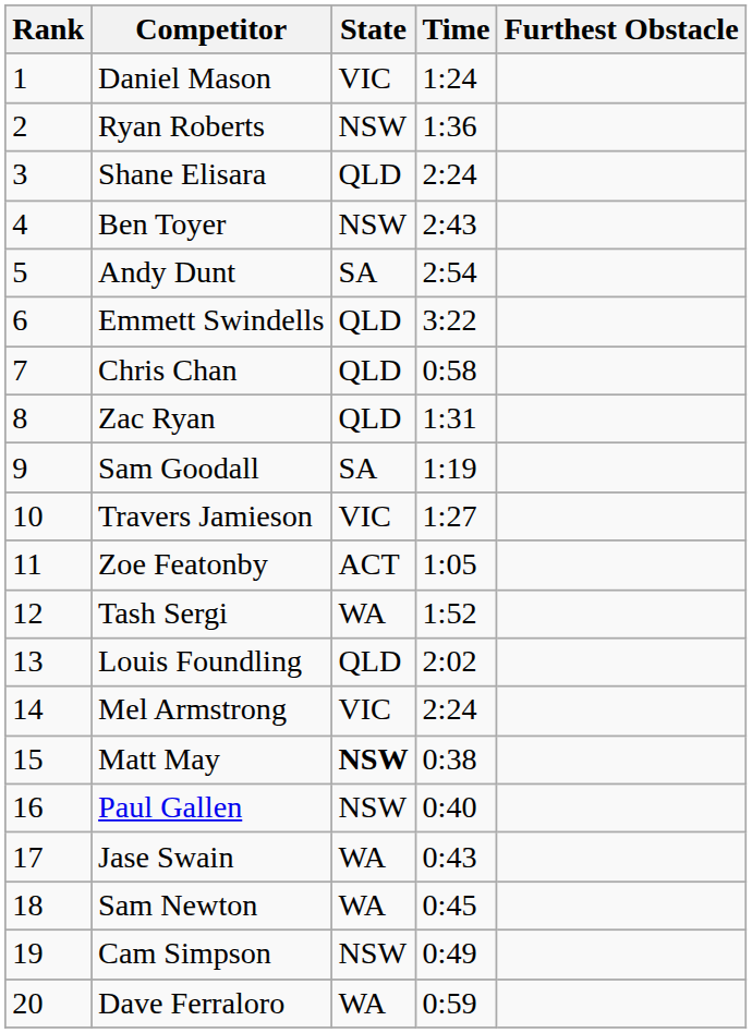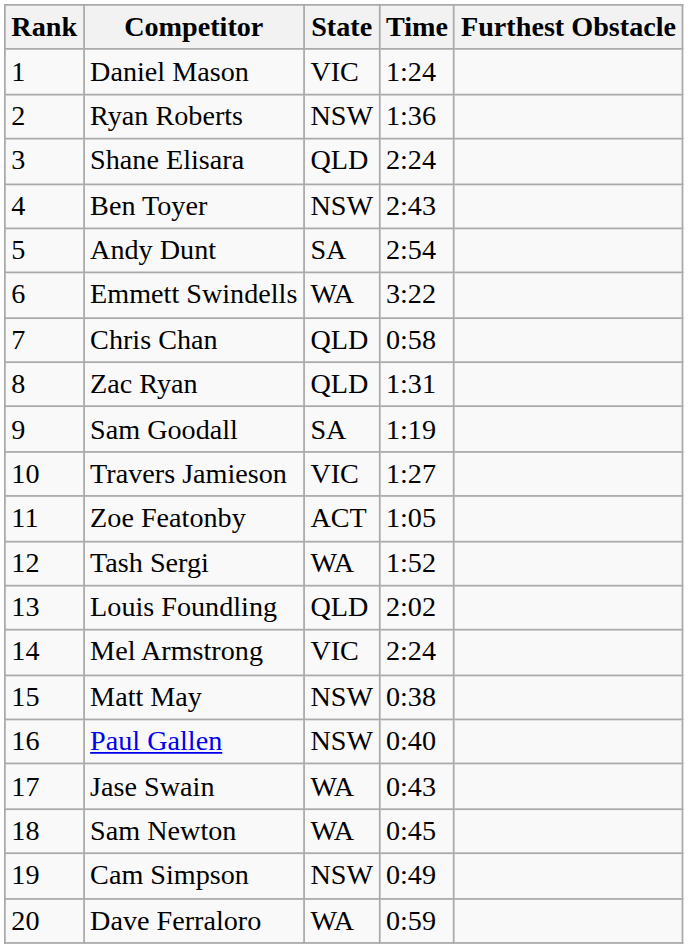Emmett Swindells | State: QLD -> WA
Matt May | State: bold -> normal
